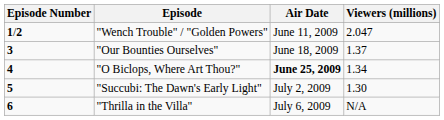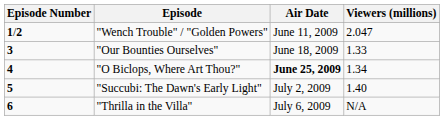"Our Bounties Ourselves" | Viewers (millions): 1.37 -> 1.33
"Succubi: The Dawn's Early Light" | Viewers (millions): 1.30 -> 1.40
